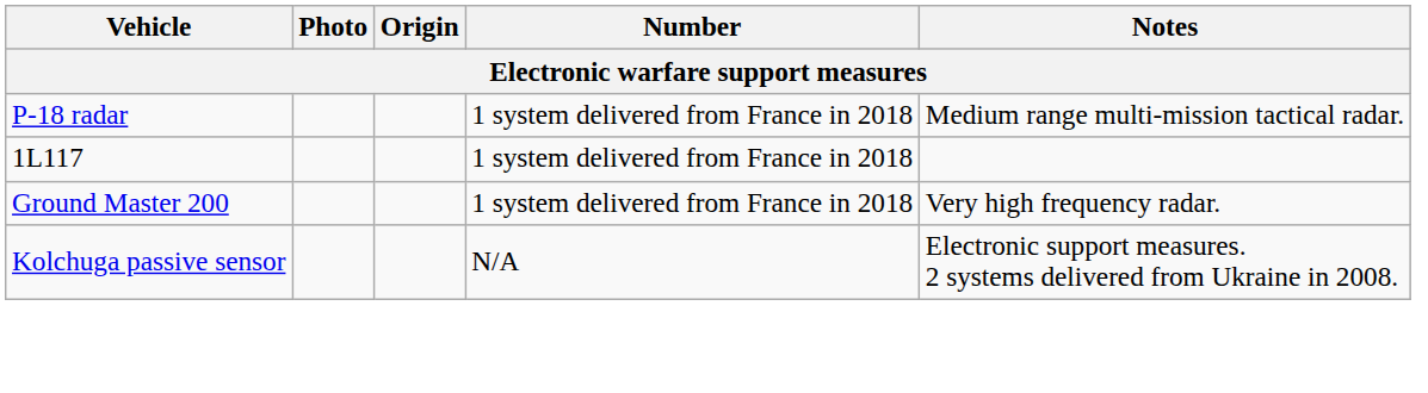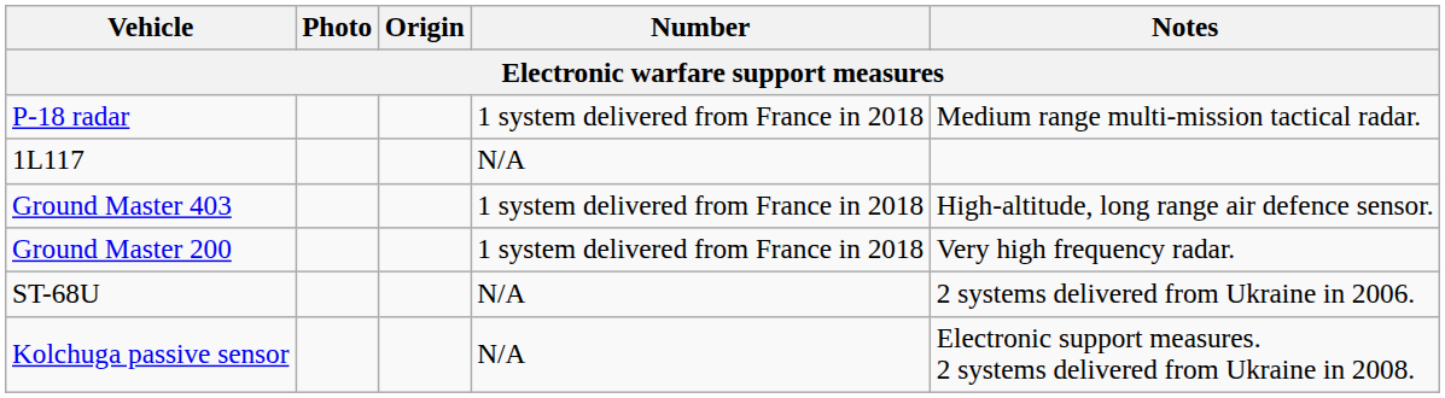1L117 | Number: 1 system delivered from France in 2018 -> N/A
+ row: Ground Master 403 | 1 system delivered from France in 2018 | High-altitude, long range air defence sensor.
+ row: ST-68U | N/A | 2 systems delivered from Ukraine in 2006.
